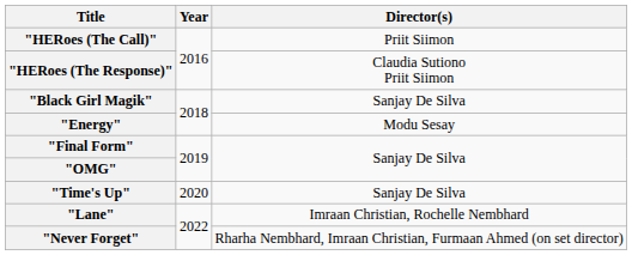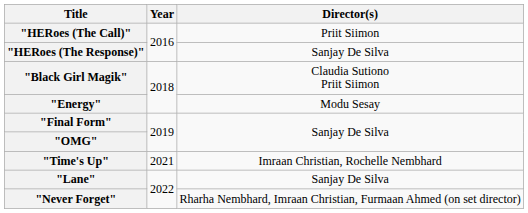"HERoes (The Response)" | Director(s): Claudia Sutiono Priit Siimon -> Sanjay De Silva
"Black Girl Magik" | Director(s): Sanjay De Silva -> Claudia Sutiono Priit Siimon
"Time's Up" | Year: 2020 -> 2021
"Time's Up" | Director(s): Sanjay De Silva -> Imraan Christian, Rochelle Nembhard
"Lane" | Director(s): Imraan Christian, Rochelle Nembhard -> Sanjay De Silva
